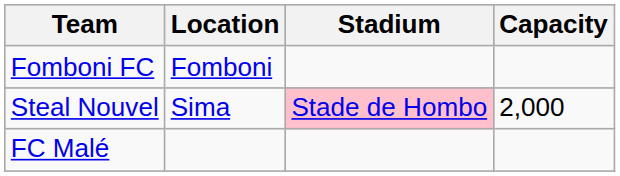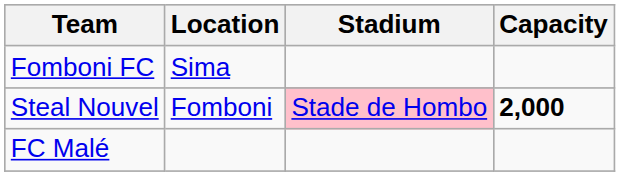Fomboni FC | Location: Fomboni -> Sima
Steal Nouvel | Location: Sima -> Fomboni
Steal Nouvel | Capacity: normal -> bold
